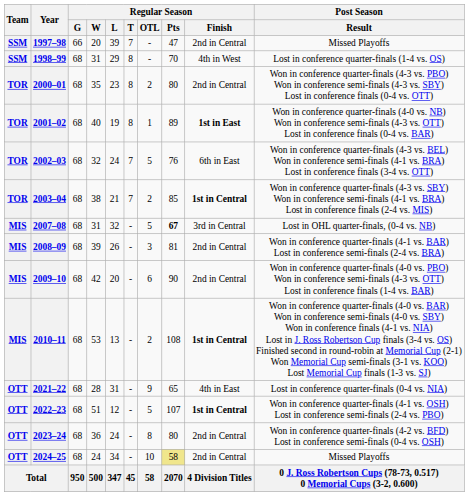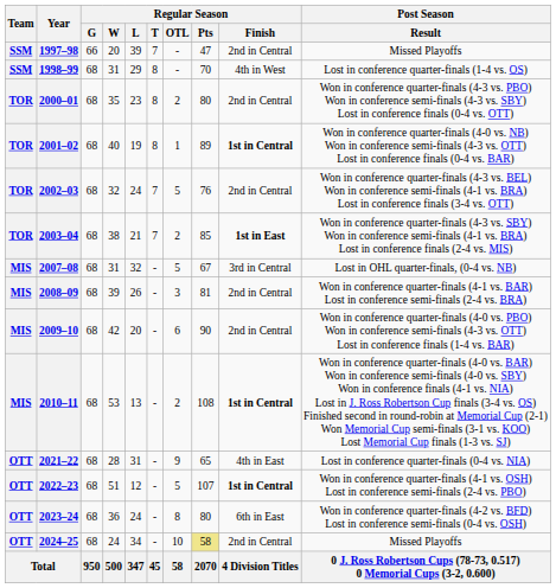2001–02 | Regular Season / Finish: 1st in East -> 1st in Central
2002–03 | Regular Season / Finish: 6th in East -> 2nd in Central
2003–04 | Regular Season / Finish: 1st in Central -> 1st in East
2007–08 | Regular Season / Pts: bold -> normal
2023–24 | Regular Season / Finish: 2nd in Central -> 6th in East
